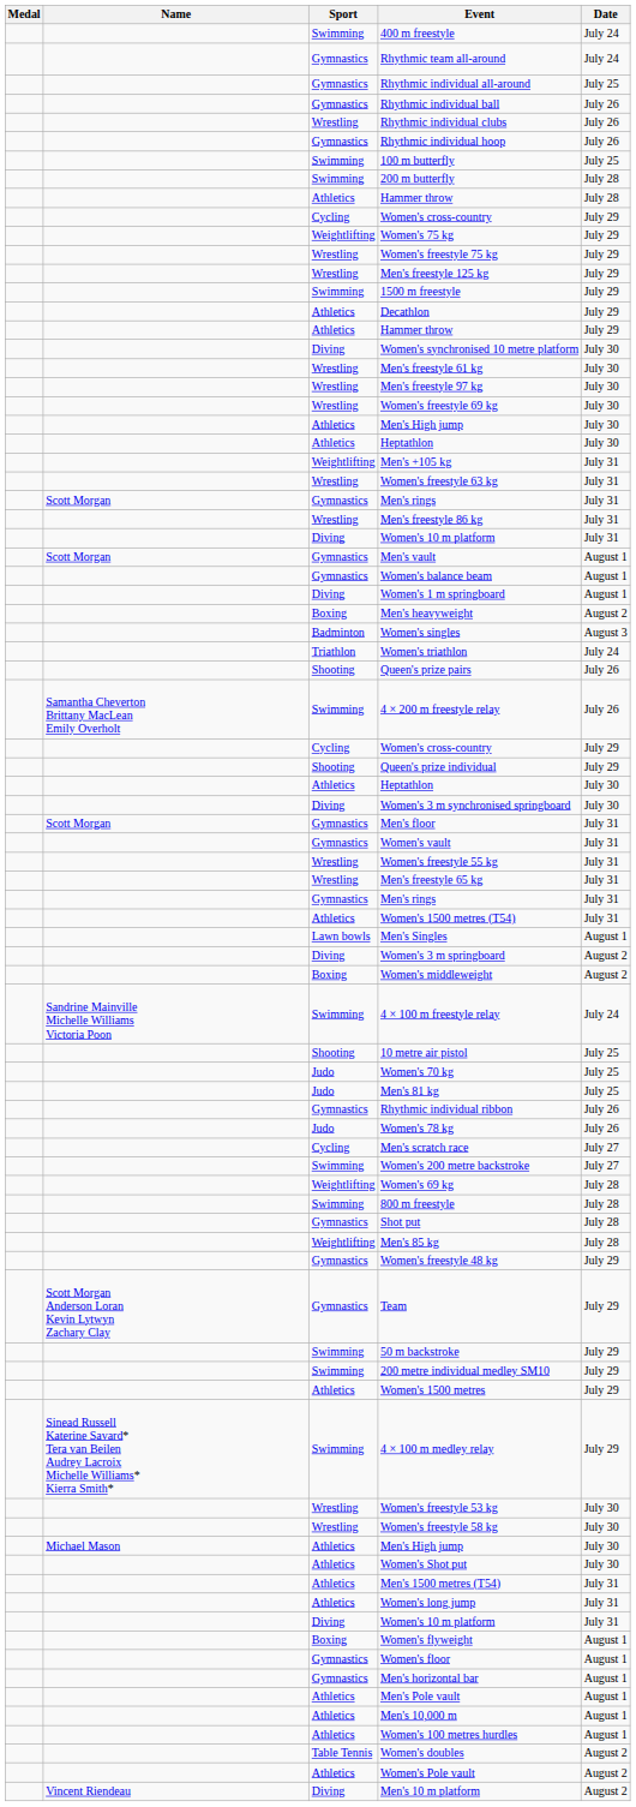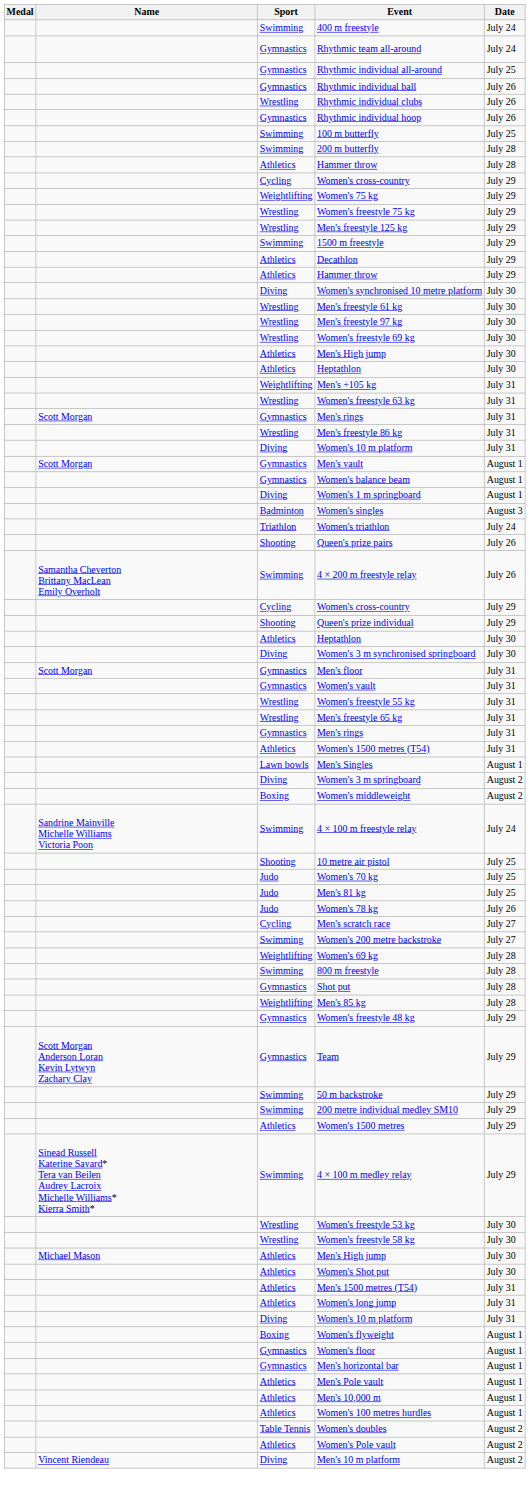- row: Boxing | Men's heavyweight | August 2
- row: Gymnastics | Rhythmic individual ribbon | July 26
